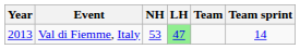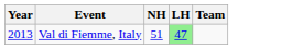- column: Team sprint | 14
Val di Fiemme, Italy | NH: 53 -> 51
